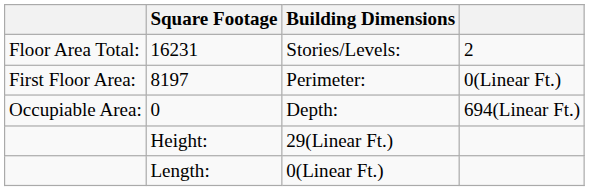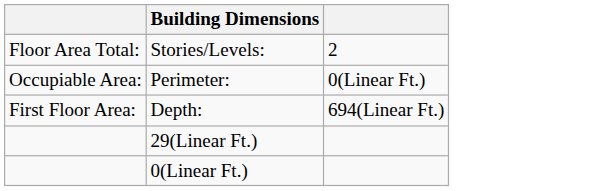- column: Square Footage | 16231 | 8197 | 0 | Height: | Length:
Perimeter: | column 1: First Floor Area: -> Occupiable Area:
Depth: | column 1: Occupiable Area: -> First Floor Area:
